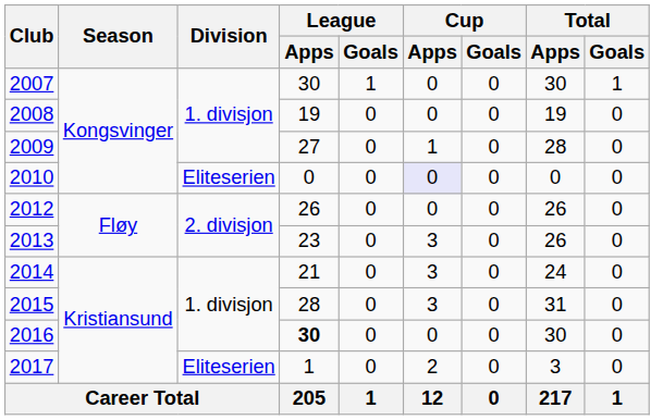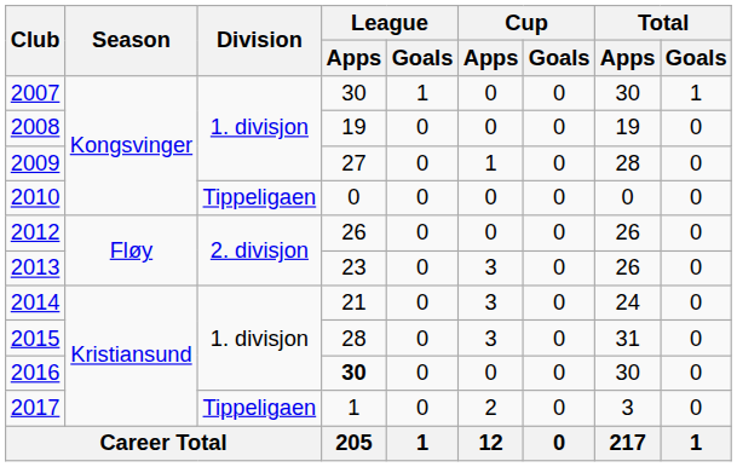2010 | Division: Eliteserien -> Tippeligaen
2010 | Cup / Apps: lavender background -> no background
2017 | Division: Eliteserien -> Tippeligaen
